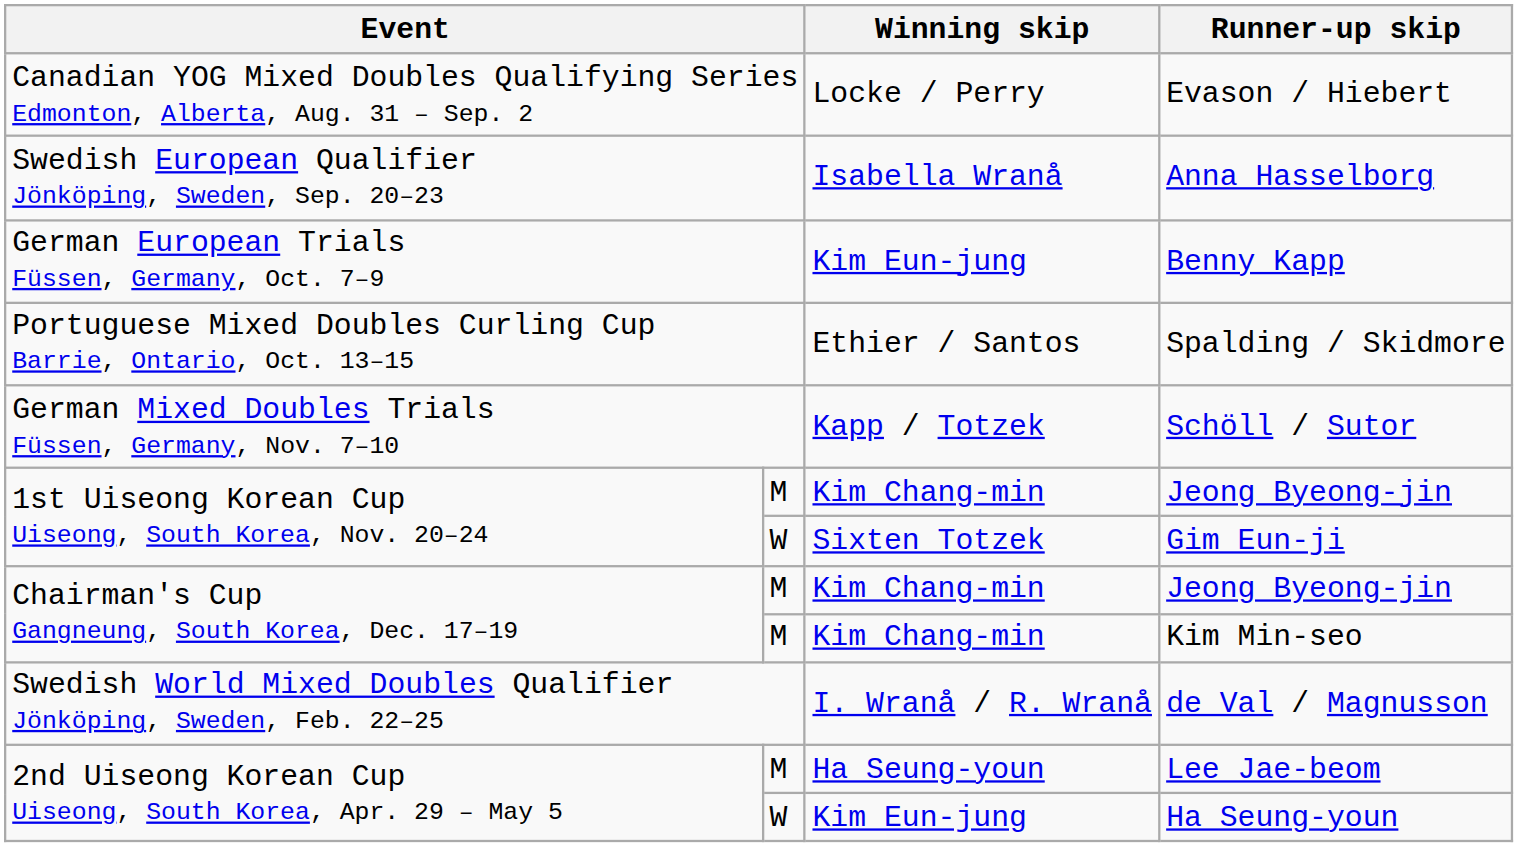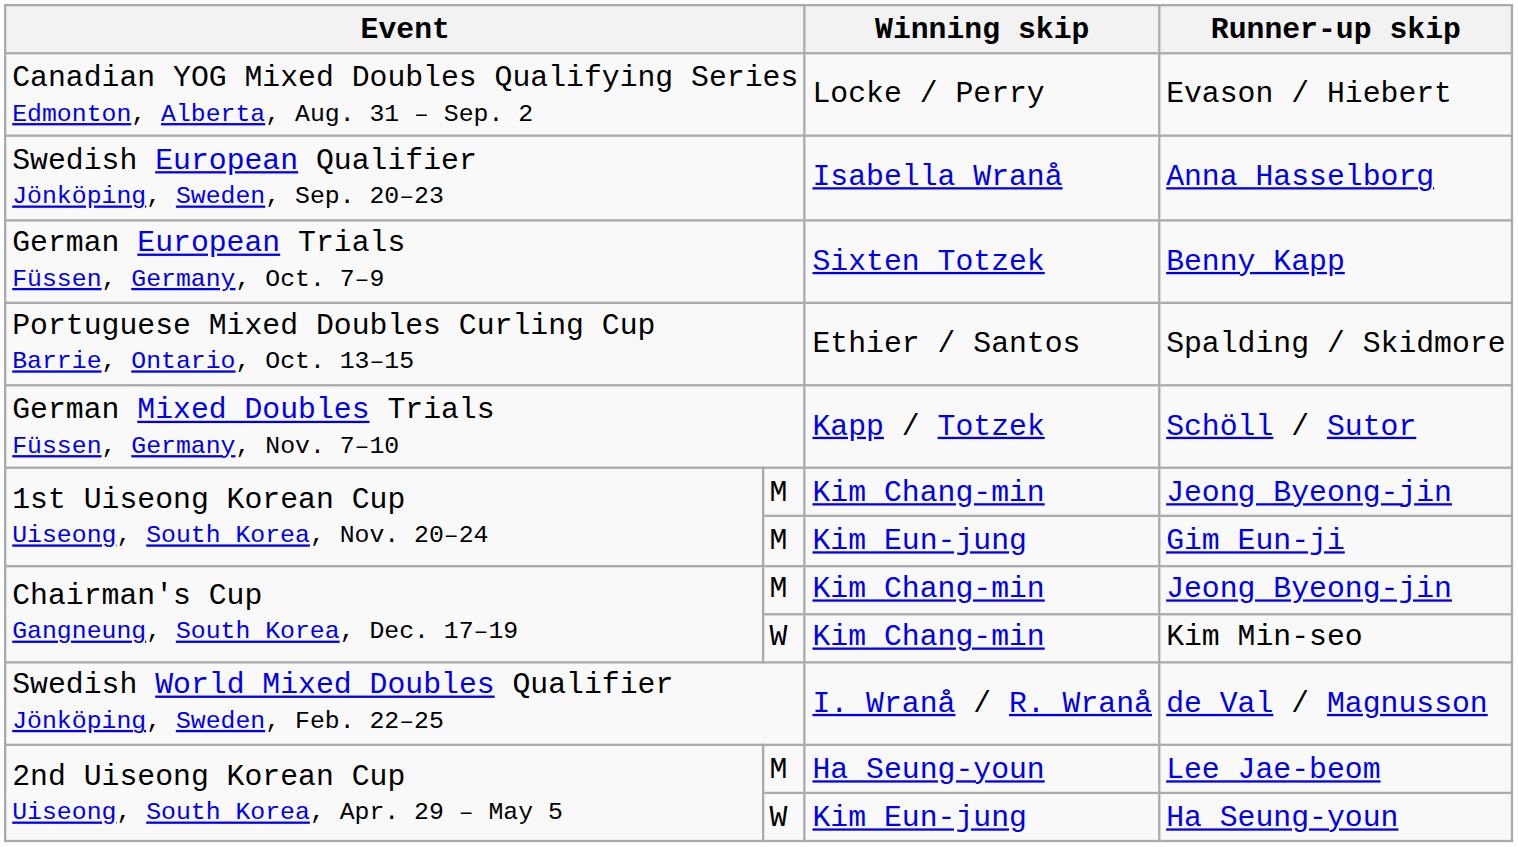Benny Kapp | Winning skip: Kim Eun-jung -> Sixten Totzek
Gim Eun-ji | column 2: W -> M
Gim Eun-ji | Winning skip: Sixten Totzek -> Kim Eun-jung
Kim Min-seo | column 2: M -> W
